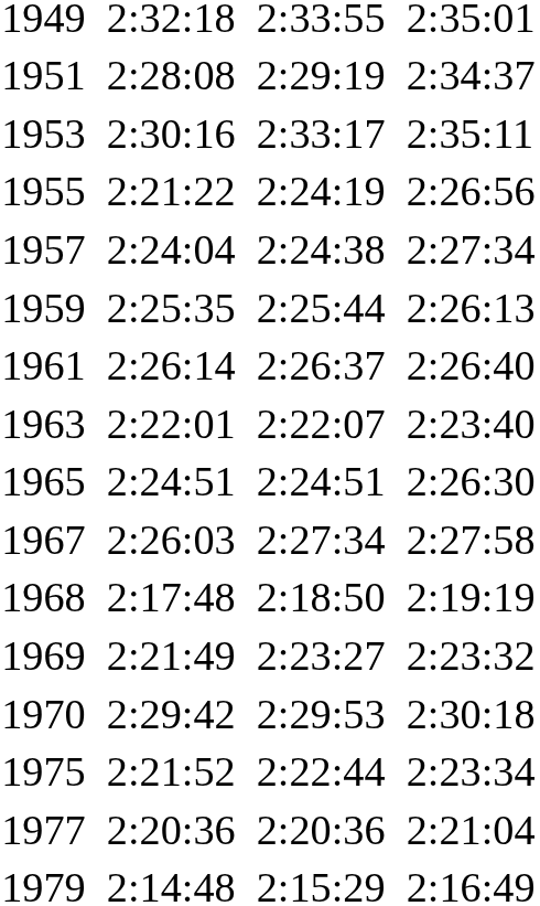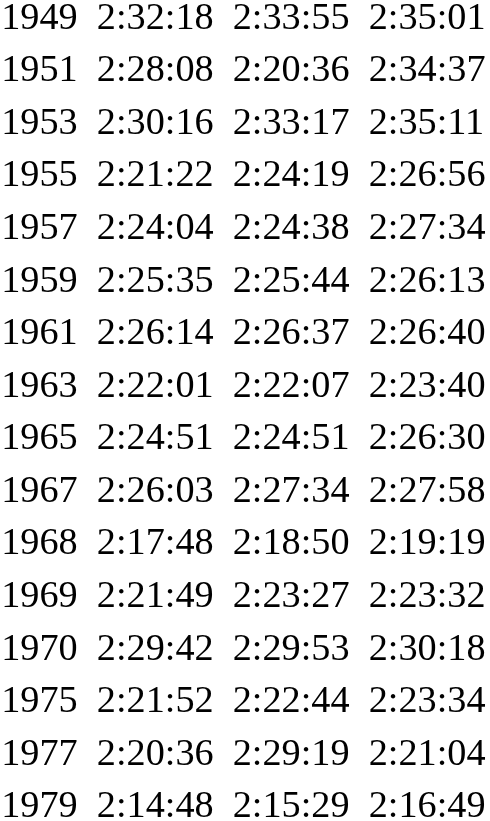1951 | column 5: 2:29:19 -> 2:20:36
1977 | column 5: 2:20:36 -> 2:29:19
